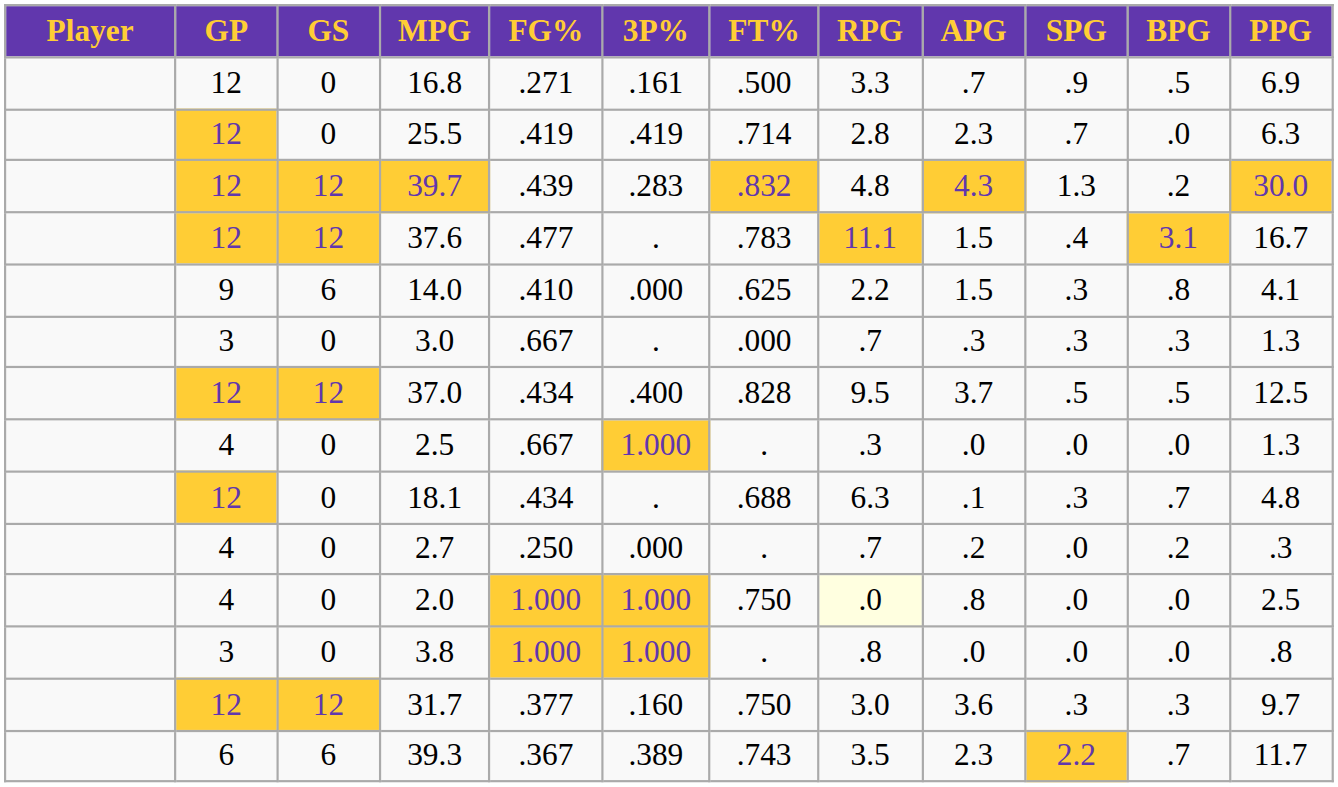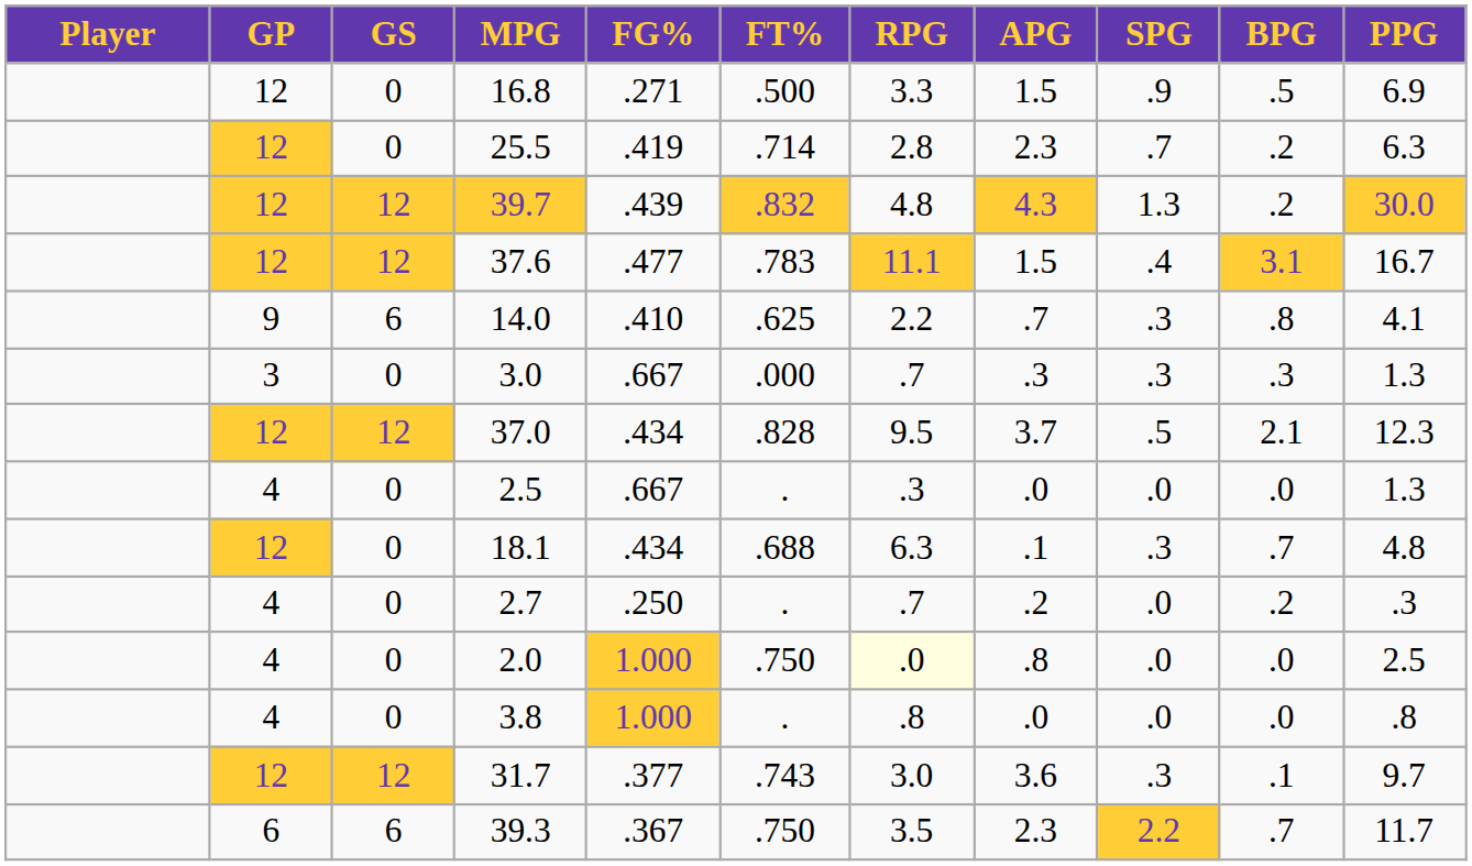- column: 3P% | .161 | .419 | .283 | . | .000 | . | .400 | 1.000 | . | .000 | 1.000 | 1.000 | .160 | .389
16.8 | APG: .7 -> 1.5
25.5 | BPG: .0 -> .2
14.0 | APG: 1.5 -> .7
37.0 | BPG: .5 -> 2.1
37.0 | PPG: 12.5 -> 12.3
3.8 | GP: 3 -> 4
31.7 | FT%: .750 -> .743
31.7 | BPG: .3 -> .1
39.3 | FT%: .743 -> .750
